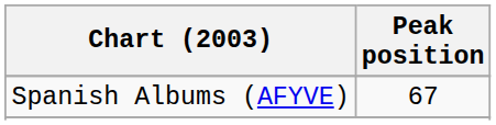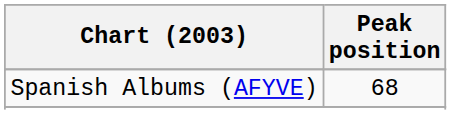Spanish Albums (AFYVE) | Peak position: 67 -> 68
